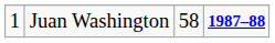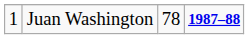Juan Washington | column 3: 58 -> 78
